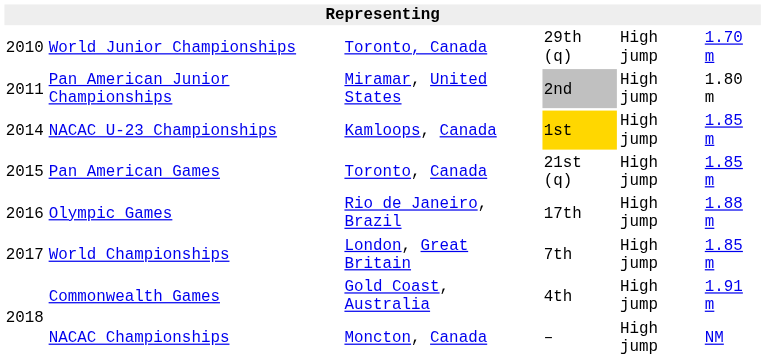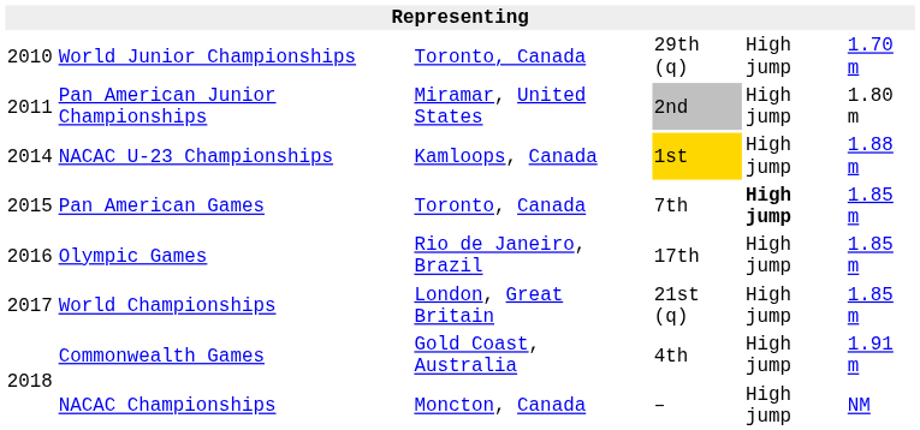NACAC U-23 Championships | column 6: 1.85 m -> 1.88 m
Pan American Games | column 4: 21st (q) -> 7th
Pan American Games | column 5: normal -> bold
Olympic Games | column 6: 1.88 m -> 1.85 m
World Championships | column 4: 7th -> 21st (q)
